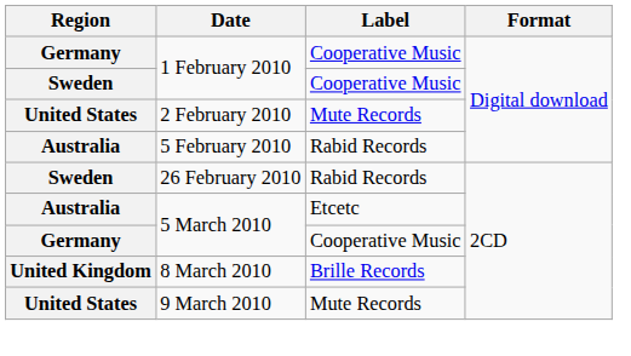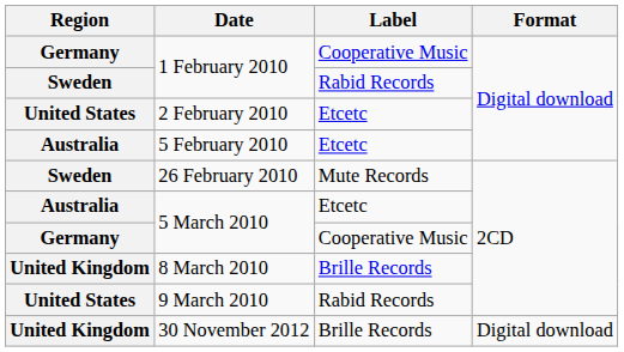Sweden / 1 February 2010 | Label: Cooperative Music -> Rabid Records
2 February 2010 | Label: Mute Records -> Etcetc
5 February 2010 | Label: Rabid Records -> Etcetc
26 February 2010 | Label: Rabid Records -> Mute Records
9 March 2010 | Label: Mute Records -> Rabid Records
+ row: United Kingdom | 30 November 2012 | Brille Records | Digital download
